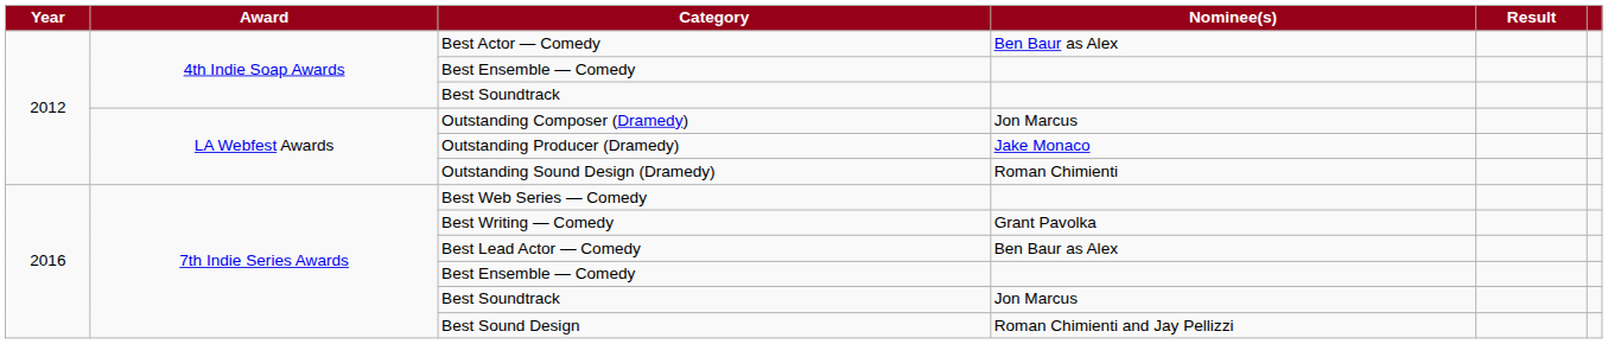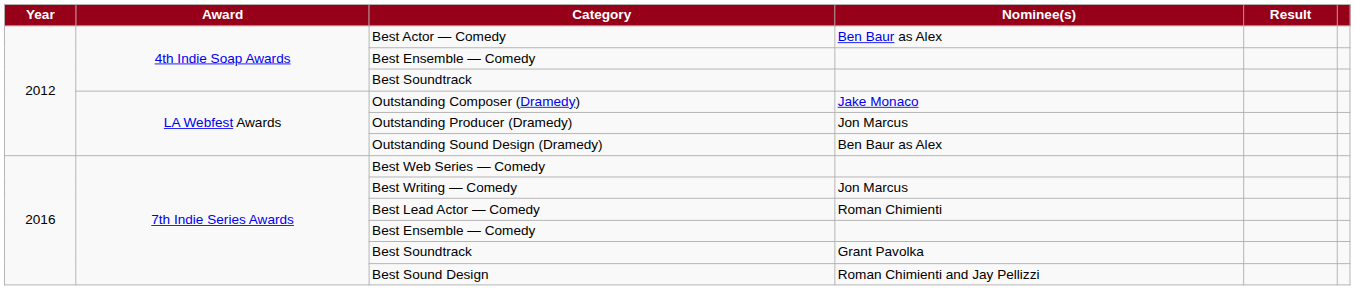Outstanding Composer (Dramedy) | Nominee(s): Jon Marcus -> Jake Monaco
Outstanding Producer (Dramedy) | Nominee(s): Jake Monaco -> Jon Marcus
Outstanding Sound Design (Dramedy) | Nominee(s): Roman Chimienti -> Ben Baur as Alex
Best Writing — Comedy | Nominee(s): Grant Pavolka -> Jon Marcus
Best Lead Actor — Comedy | Nominee(s): Ben Baur as Alex -> Roman Chimienti
7th Indie Series Awards / Best Soundtrack | Nominee(s): Jon Marcus -> Grant Pavolka
